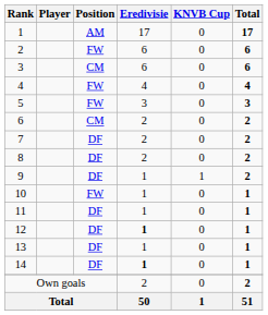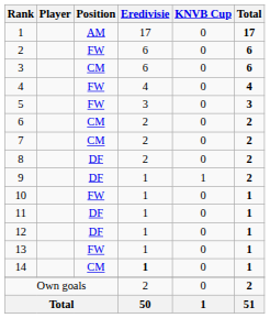7 | Position: DF -> CM
12 | Eredivisie: bold -> normal
13 | Position: DF -> FW
14 | Position: DF -> CM
